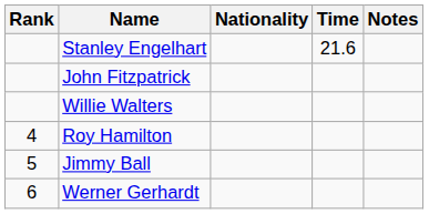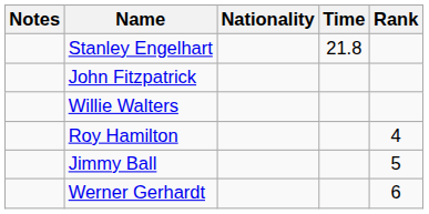columns swapped: Rank <-> Notes
Stanley Engelhart | Time: 21.6 -> 21.8
